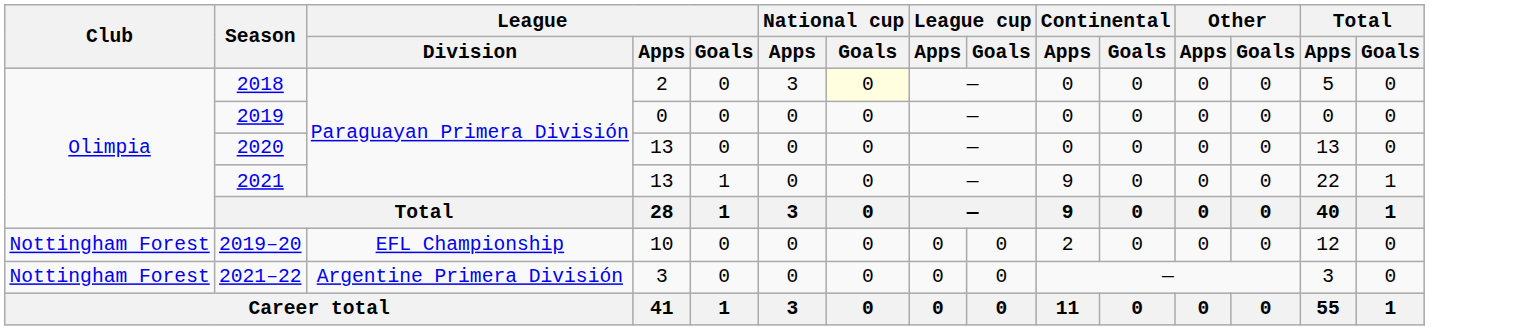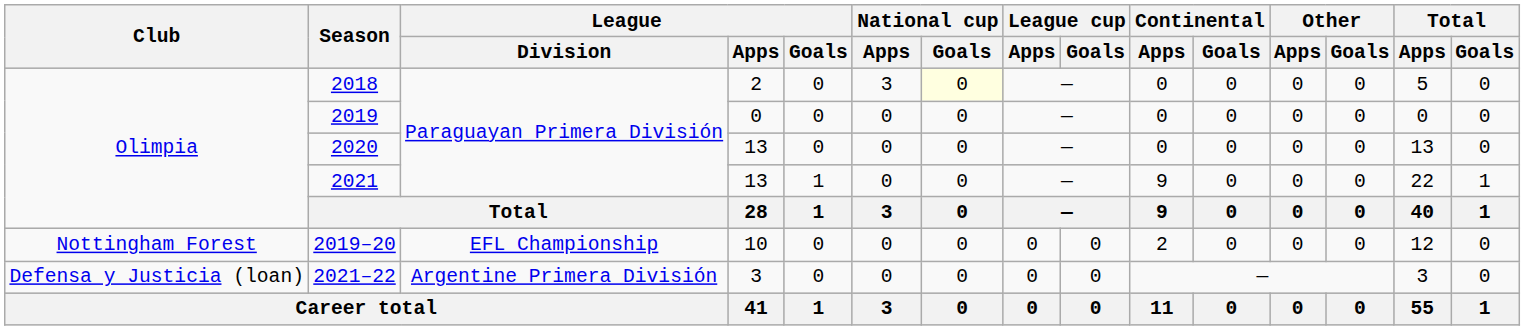2021–22 | Club: Nottingham Forest -> Defensa y Justicia (loan)
